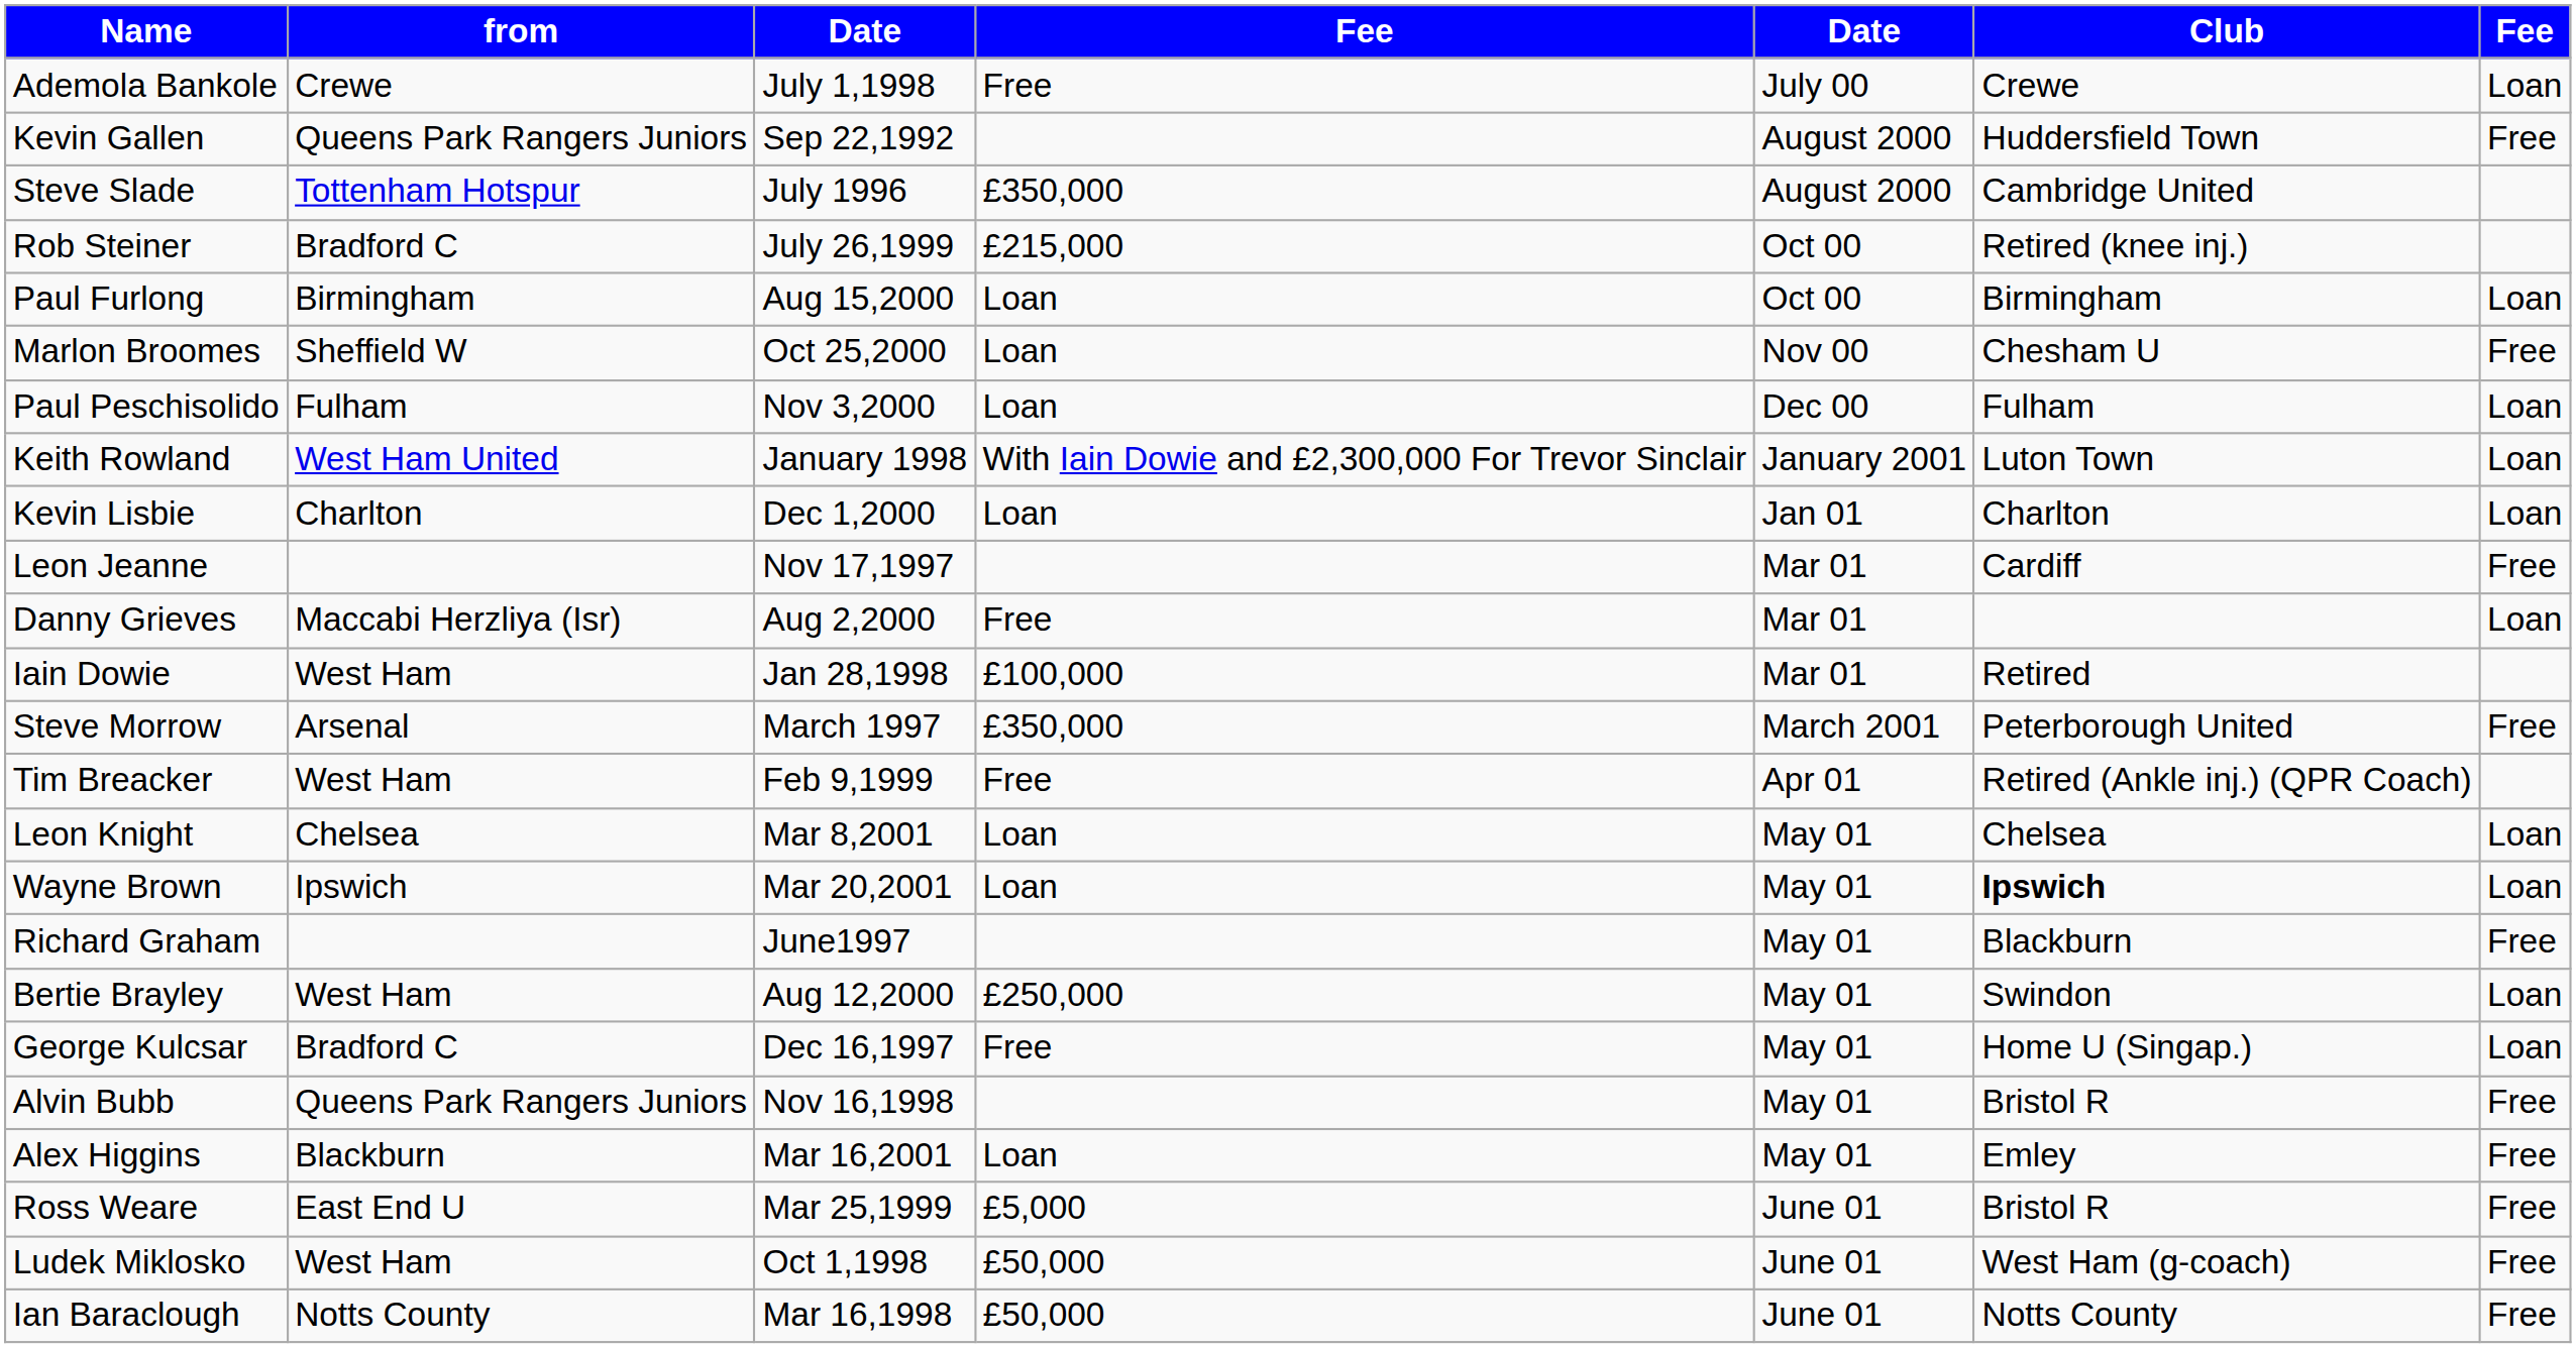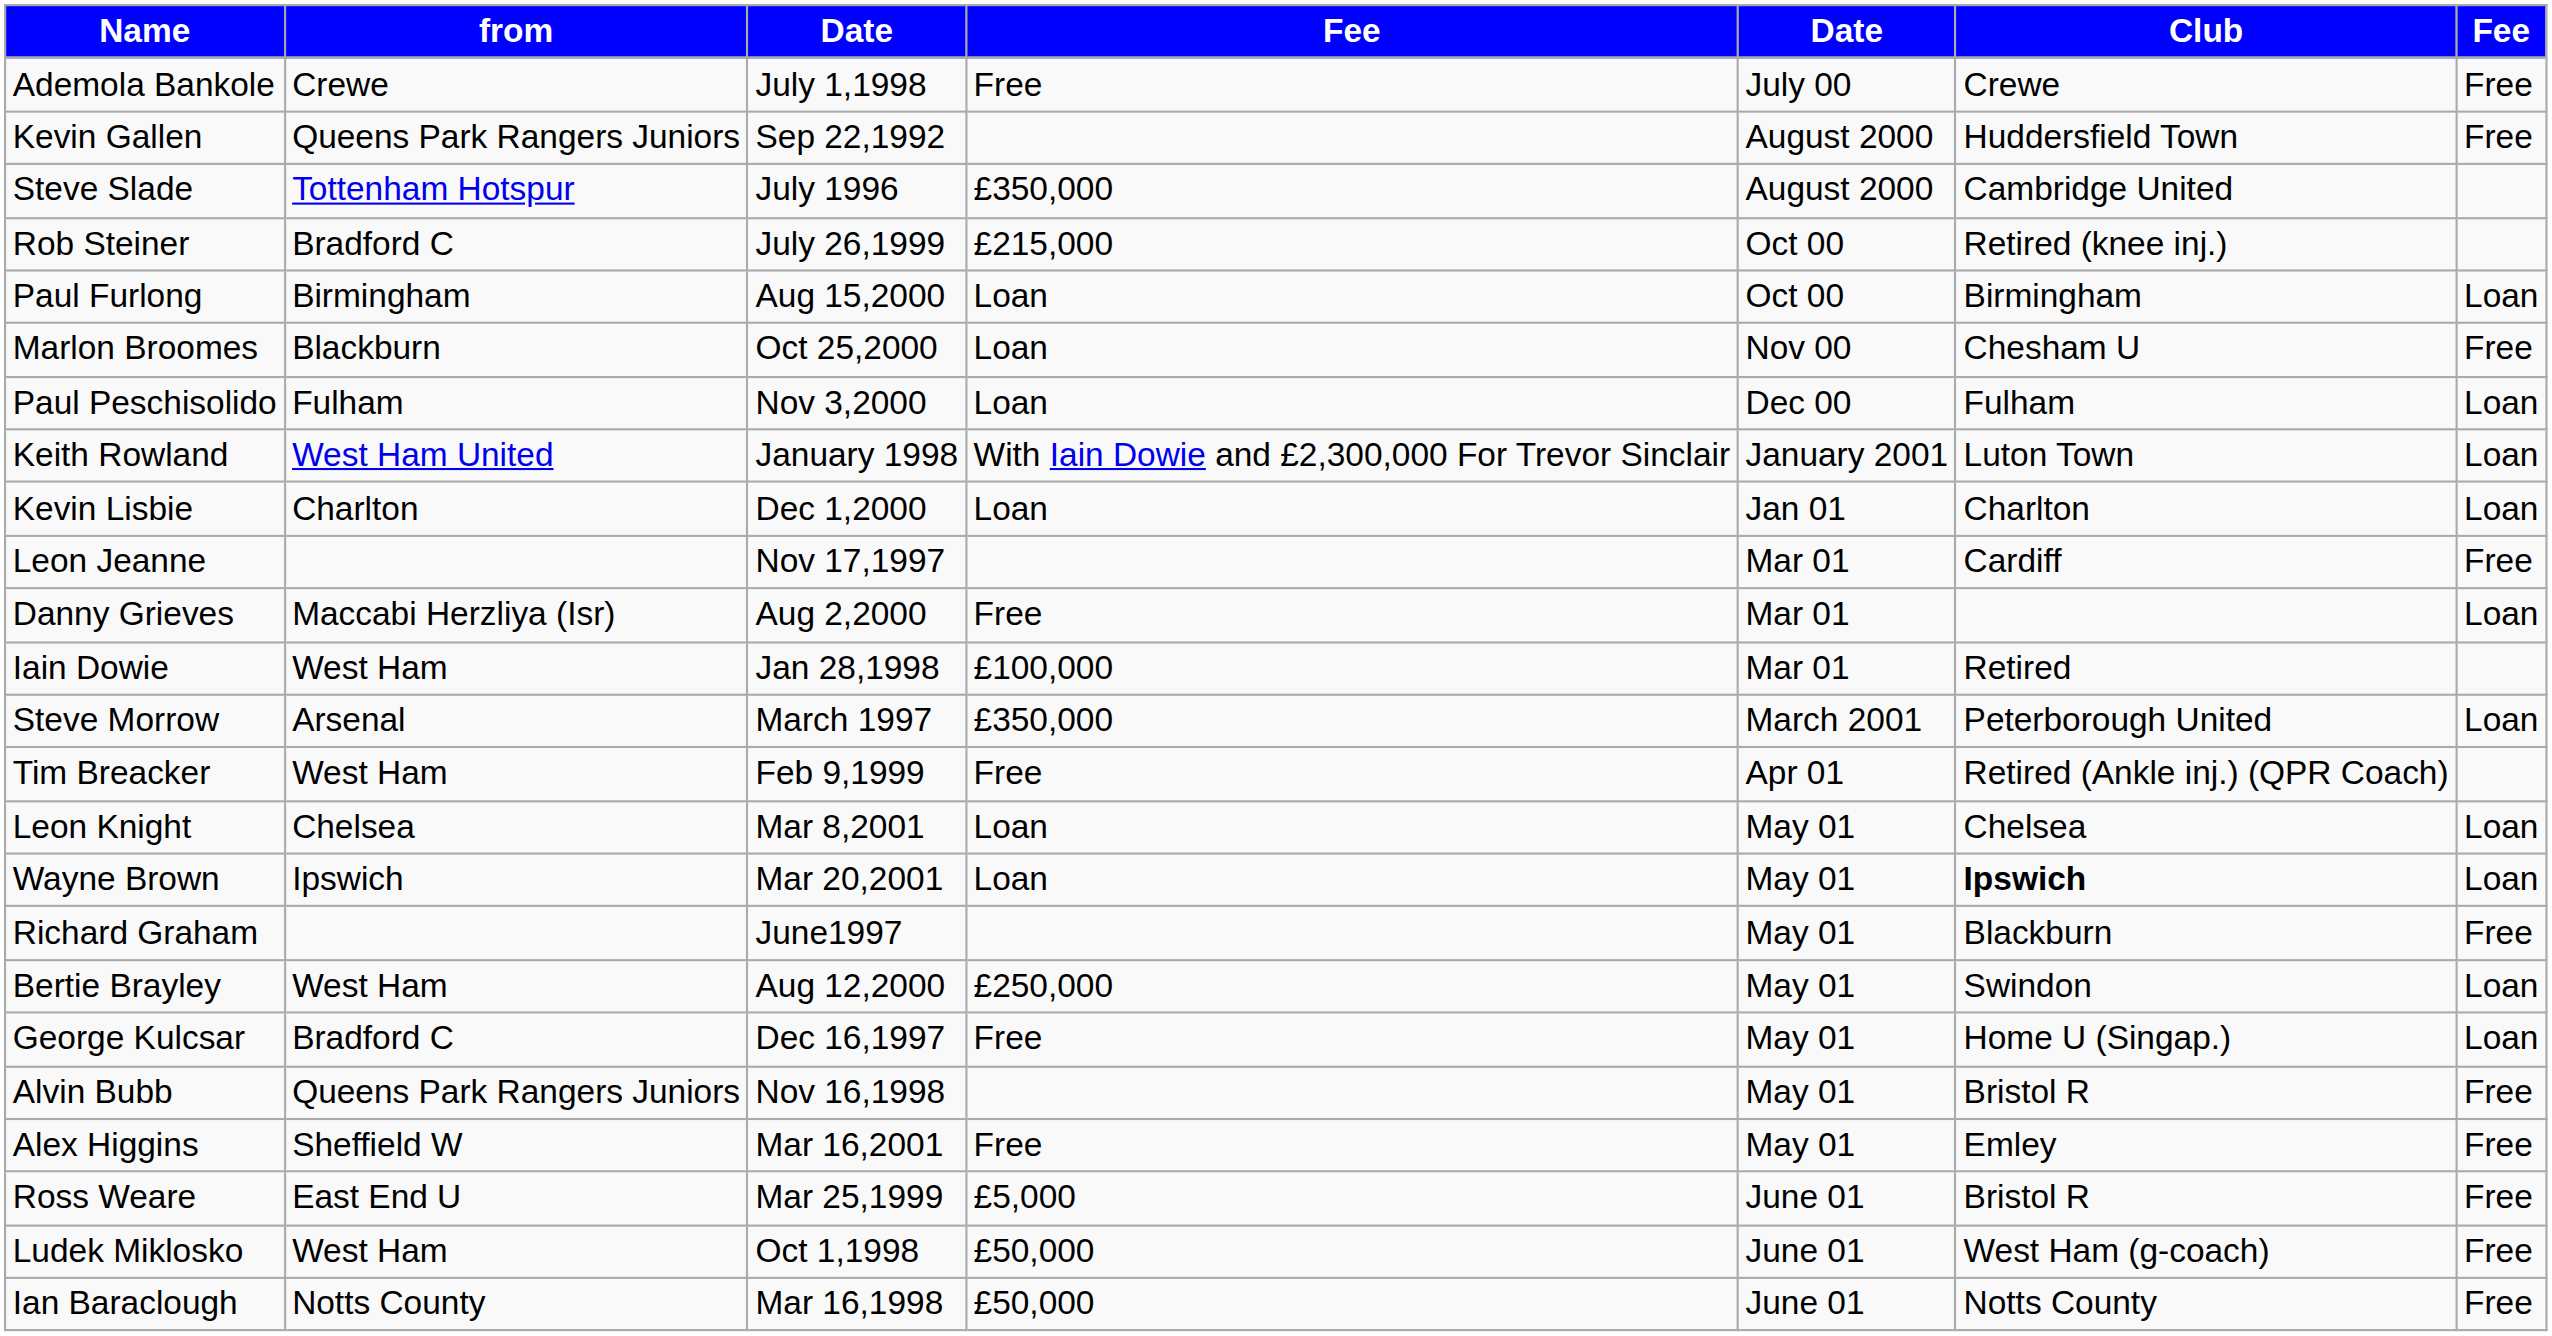Ademola Bankole | column 7: Loan -> Free
Marlon Broomes | from: Sheffield W -> Blackburn
Steve Morrow | column 7: Free -> Loan
Alex Higgins | from: Blackburn -> Sheffield W
Alex Higgins | column 4: Loan -> Free
